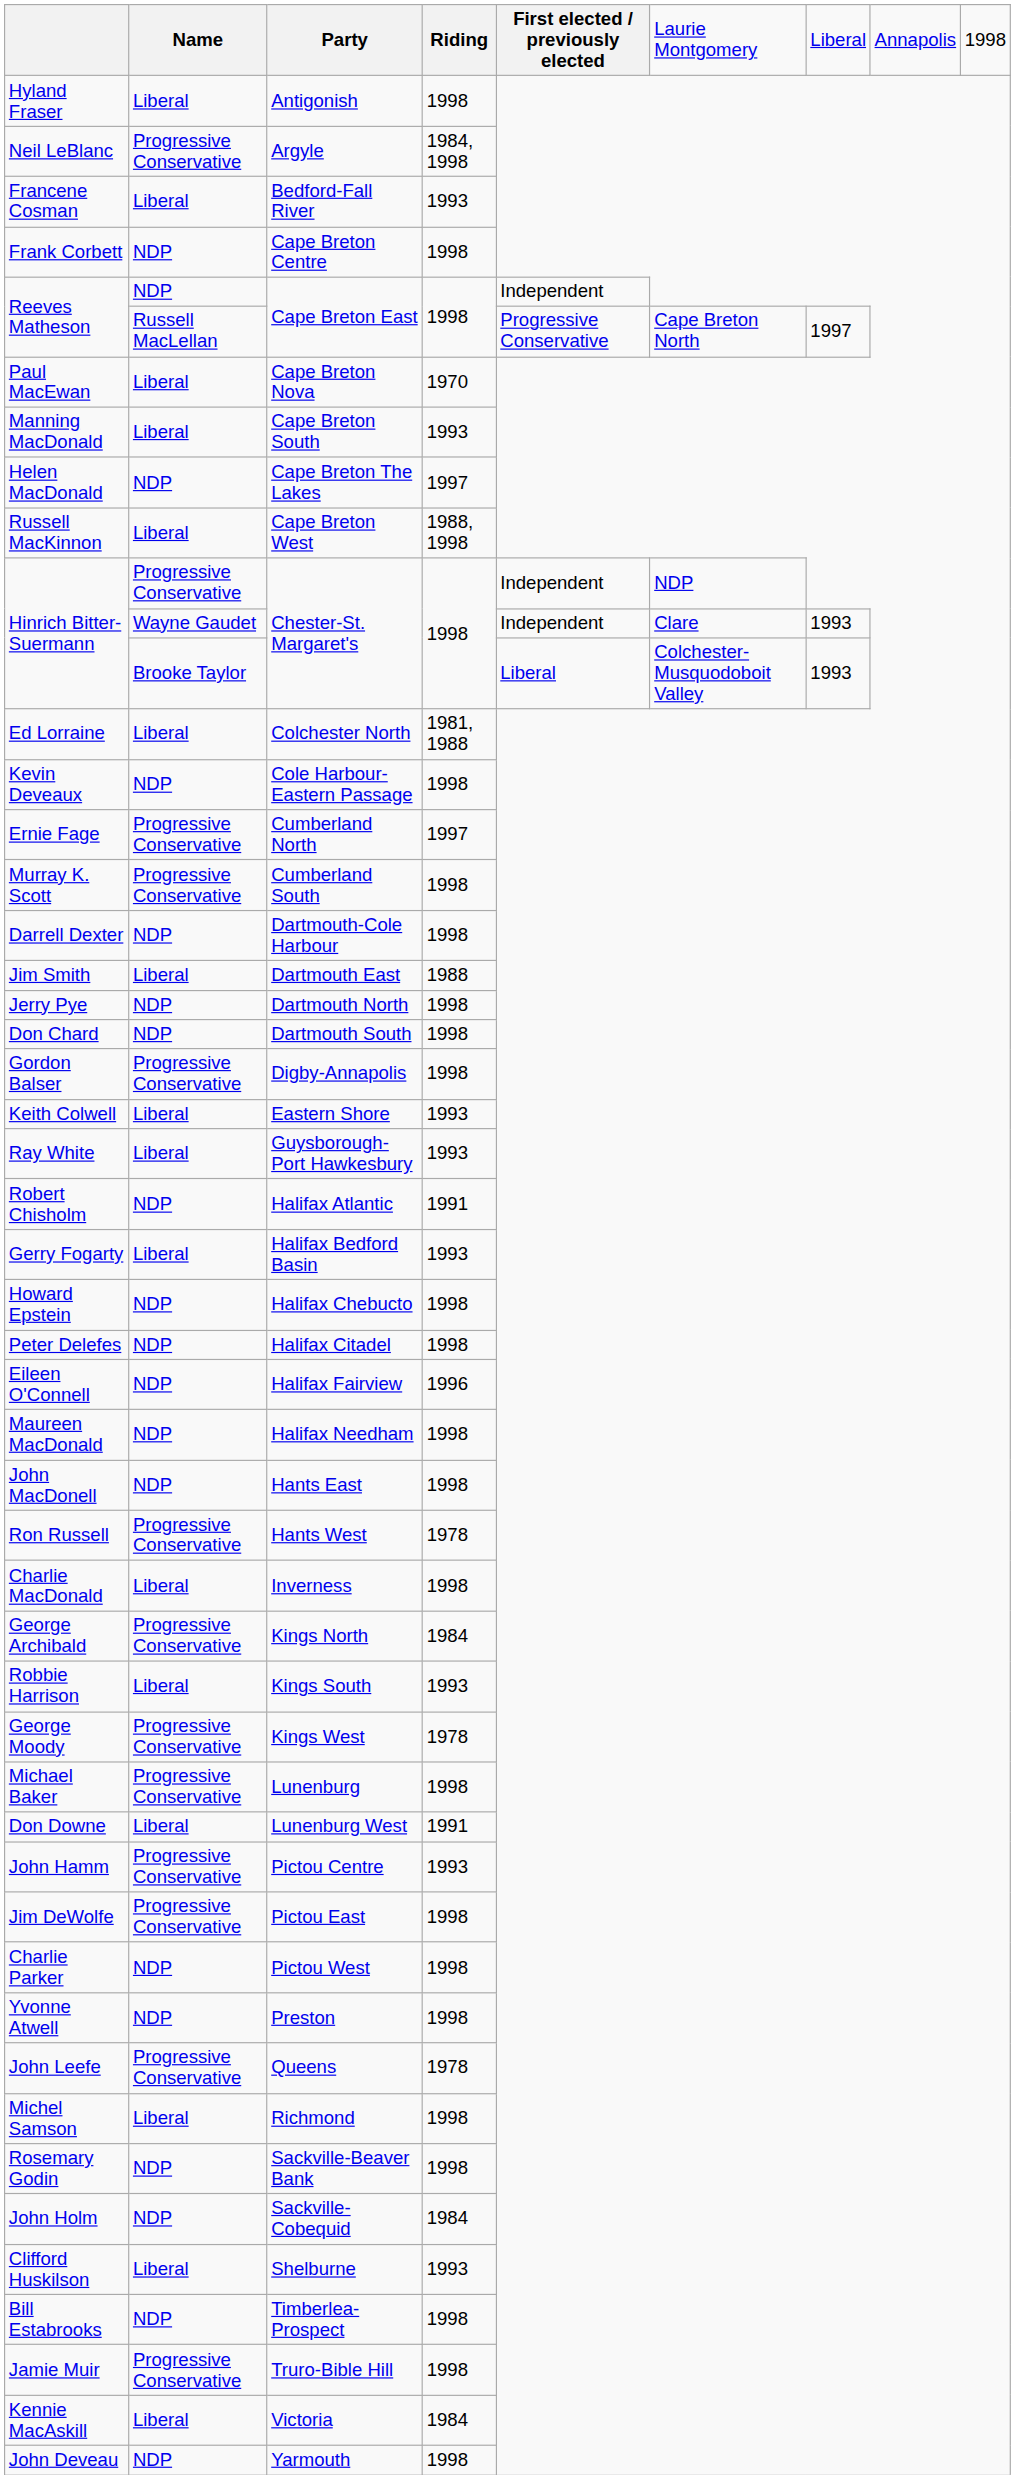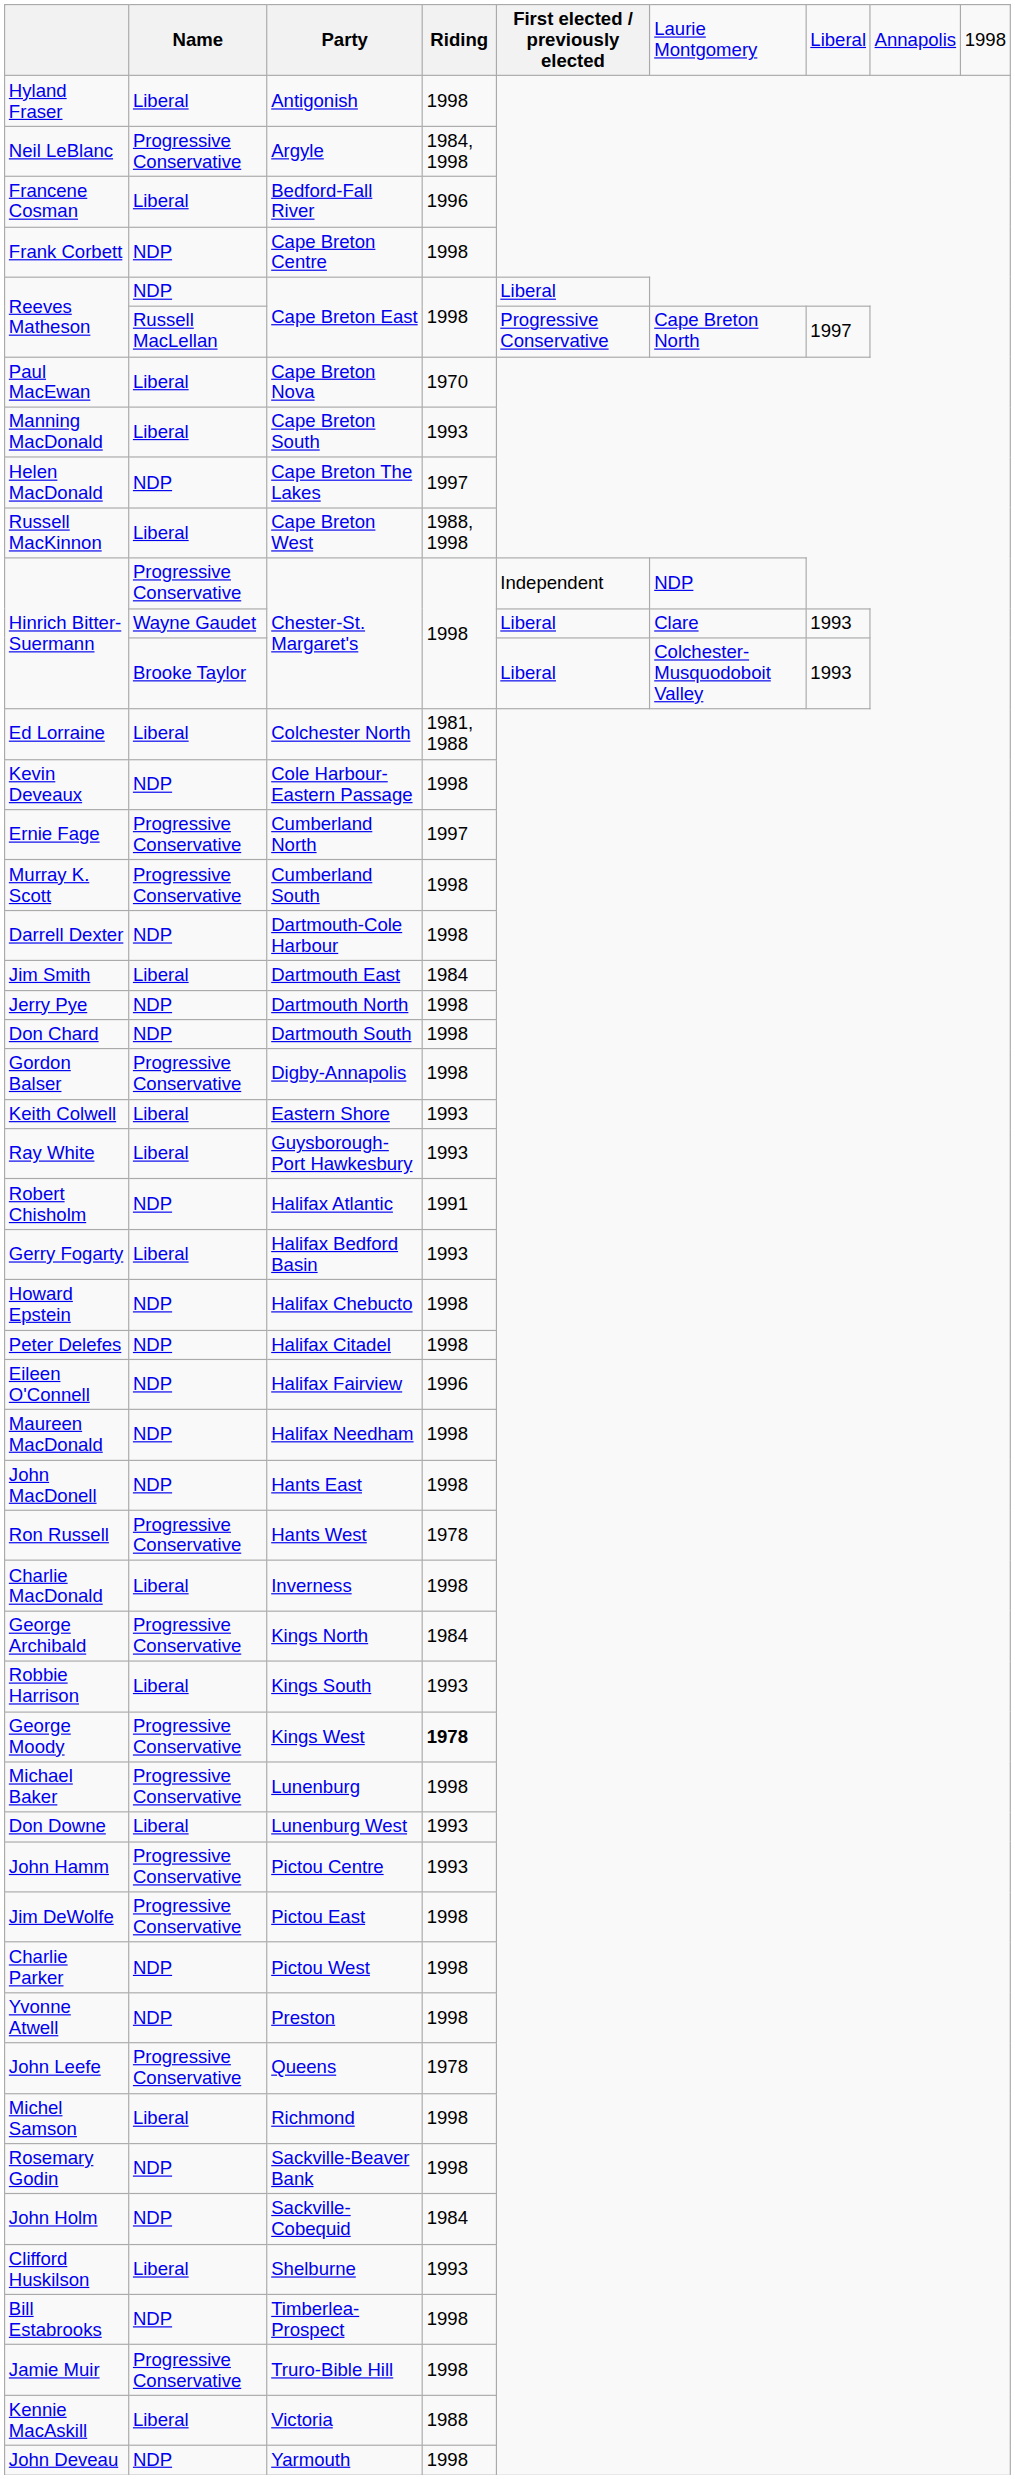Francene Cosman | column 4: 1993 -> 1996
Reeves Matheson / NDP | column 5: Independent -> Liberal
Hinrich Bitter-Suermann / Wayne Gaudet | column 5: Independent -> Liberal
Jim Smith | column 4: 1988 -> 1984
George Moody | column 4: normal -> bold
Don Downe | column 4: 1991 -> 1993
Kennie MacAskill | column 4: 1984 -> 1988
